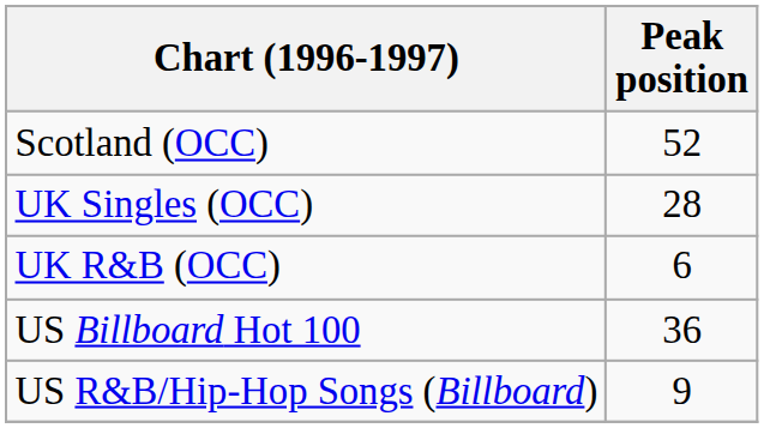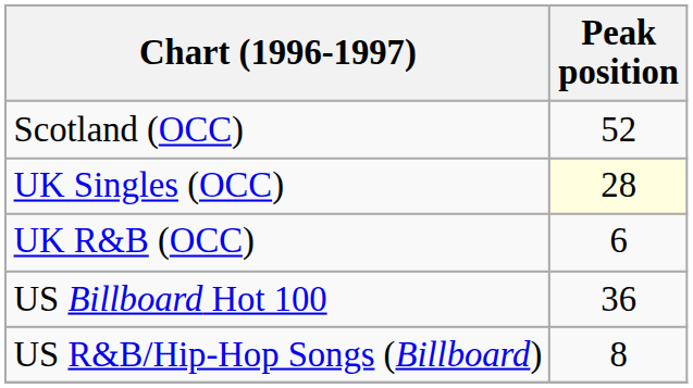UK Singles (OCC) | Peak position: no background -> lightyellow background
US R&B/Hip-Hop Songs (Billboard) | Peak position: 9 -> 8
